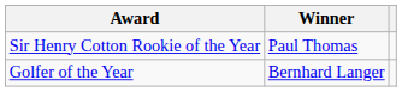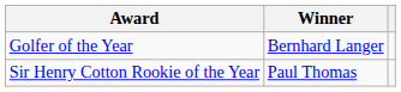rows swapped: Golfer of the Year <-> Sir Henry Cotton Rookie of the Year
